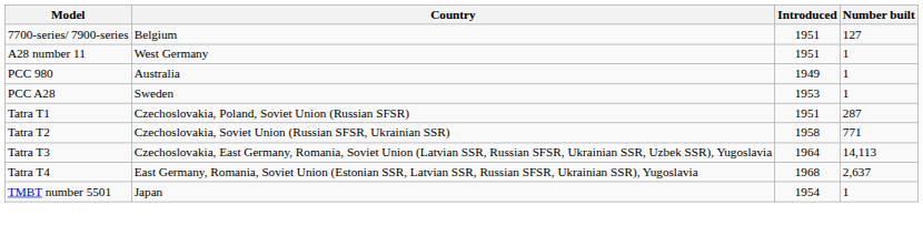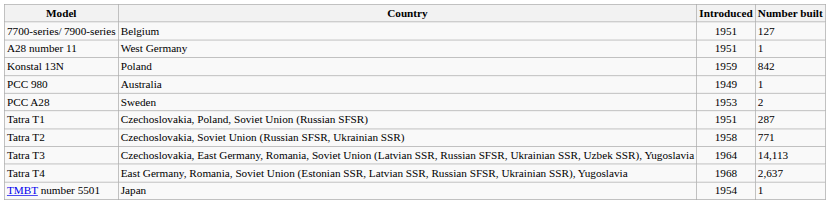+ row: Konstal 13N | Poland | 1959 | 842
PCC A28 | Number built: 1 -> 2
